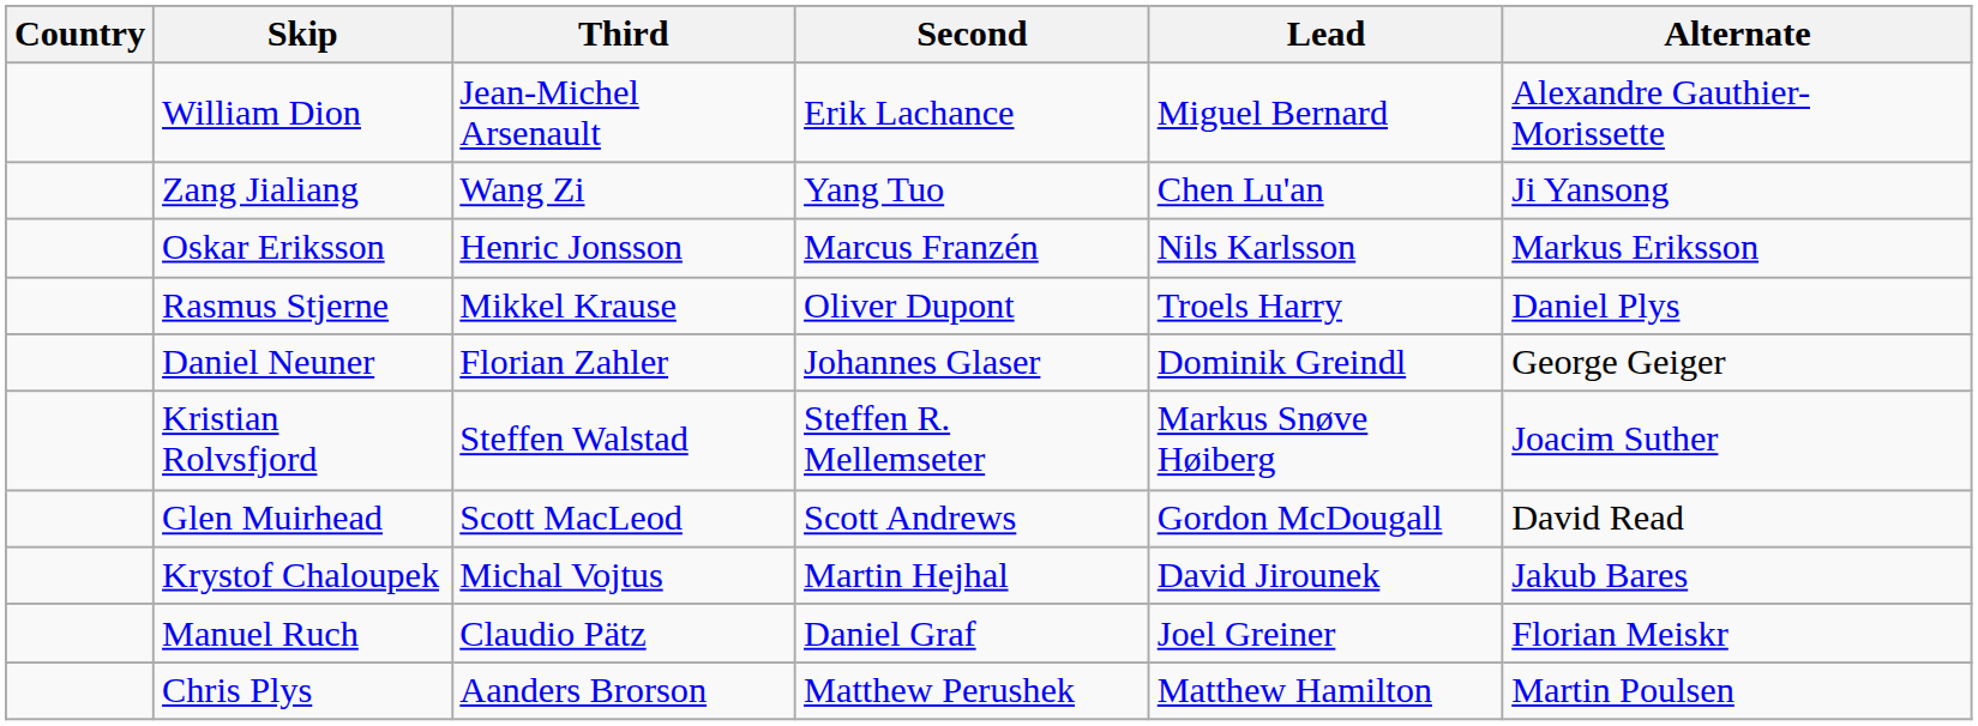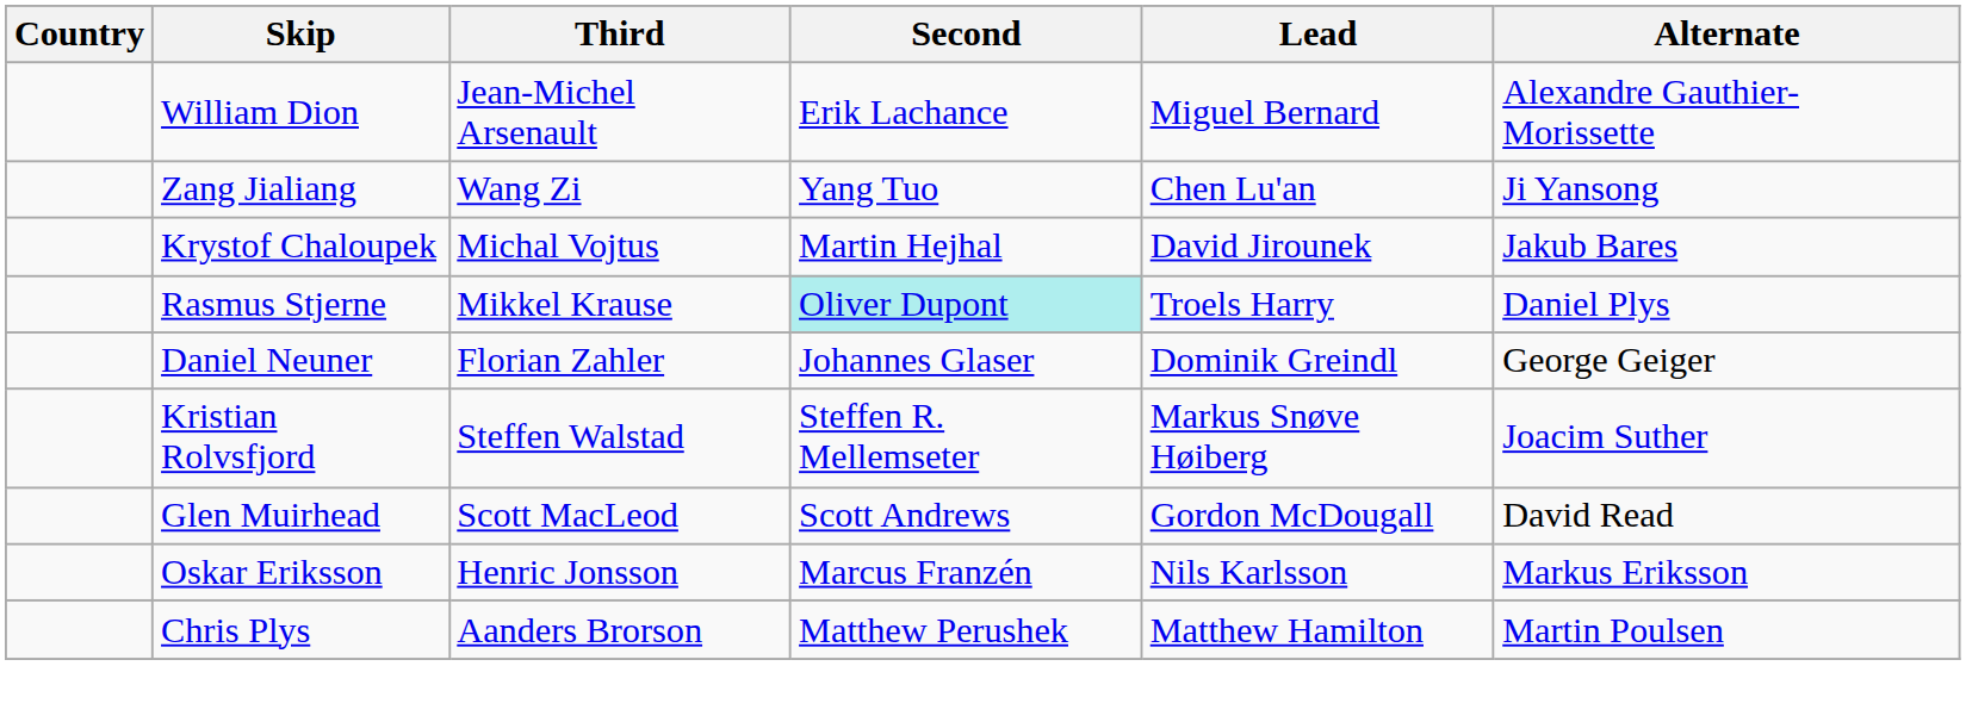rows swapped: Krystof Chaloupek <-> Oskar Eriksson
Rasmus Stjerne | Second: no background -> paleturquoise background
- row: Manuel Ruch | Claudio Pätz | Daniel Graf | Joel Greiner | Florian Meiskr
